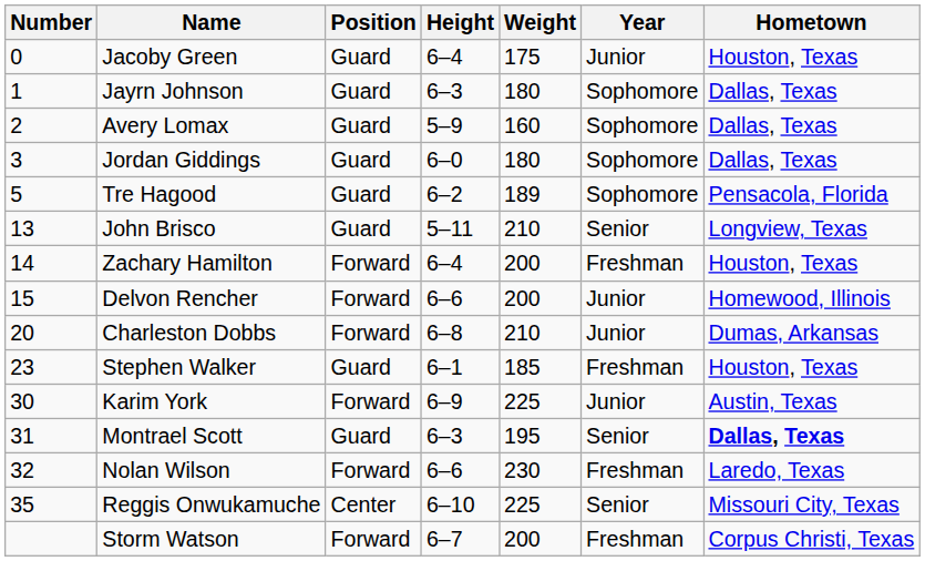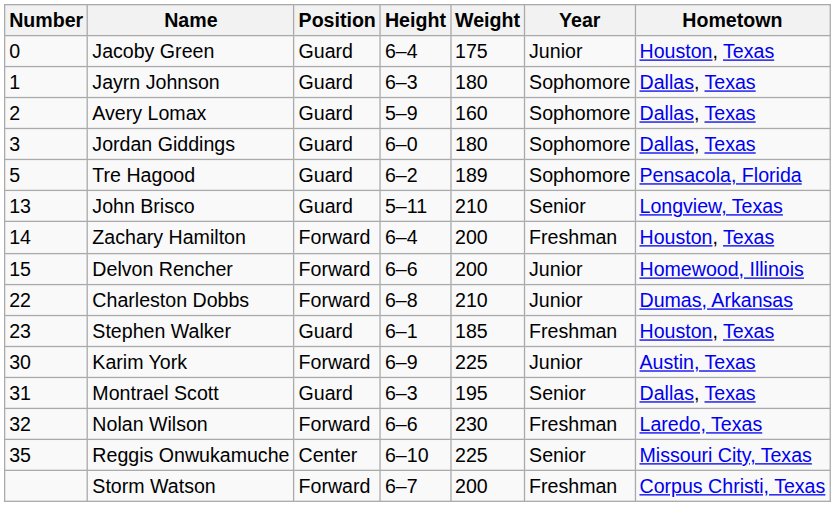Charleston Dobbs | Number: 20 -> 22
Montrael Scott | Hometown: bold -> normal
